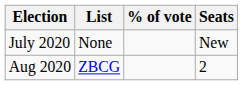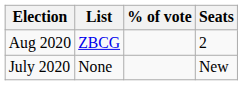rows swapped: July 2020 <-> Aug 2020
